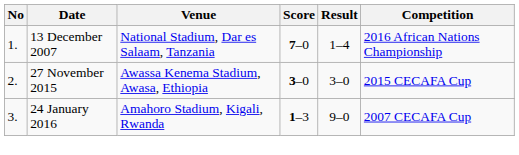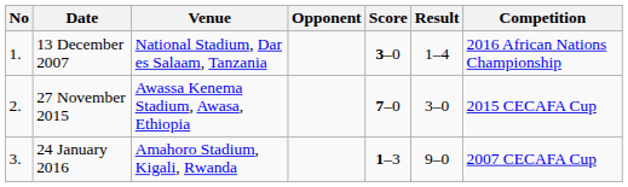+ column: Opponent
13 December 2007 | Score: 7–0 -> 3–0
27 November 2015 | Score: 3–0 -> 7–0
